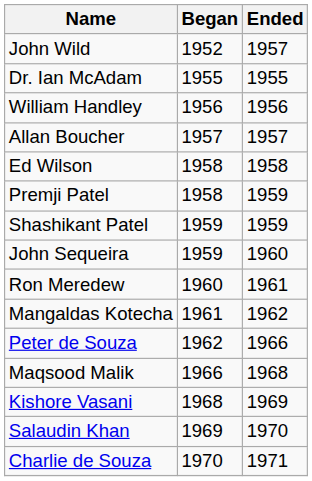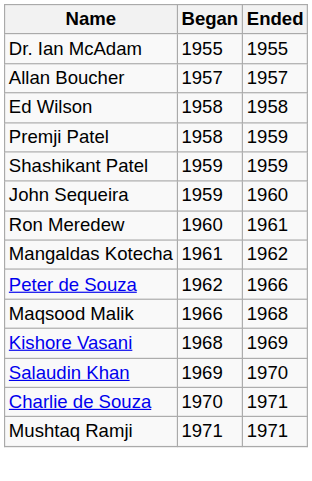- row: John Wild | 1952 | 1957
- row: William Handley | 1956 | 1956
+ row: Mushtaq Ramji | 1971 | 1971
